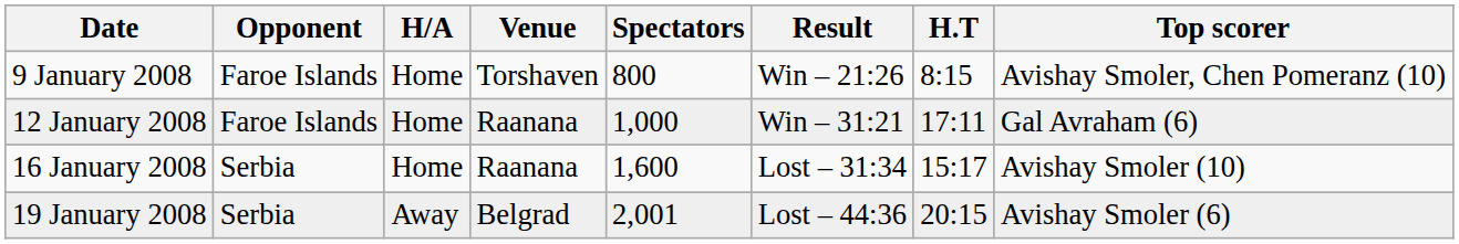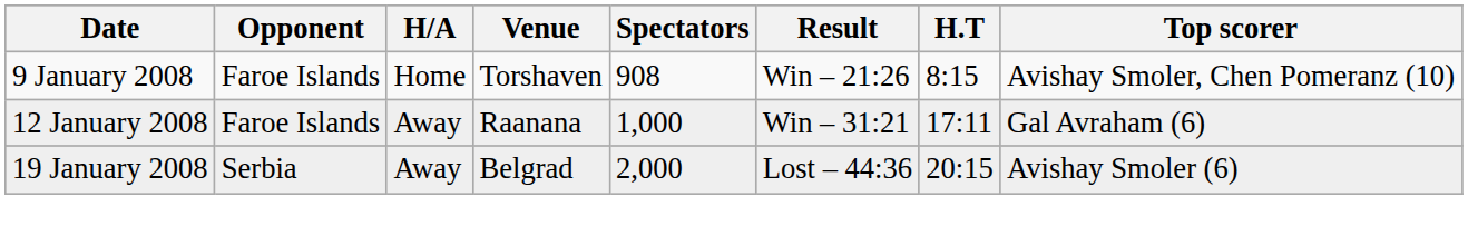9 January 2008 | Spectators: 800 -> 908
12 January 2008 | H/A: Home -> Away
- row: 16 January 2008 | Serbia | Home | Raanana | 1,600 | Lost – 31:34 | 15:17 | Avishay Smoler (10)
19 January 2008 | Spectators: 2,001 -> 2,000
